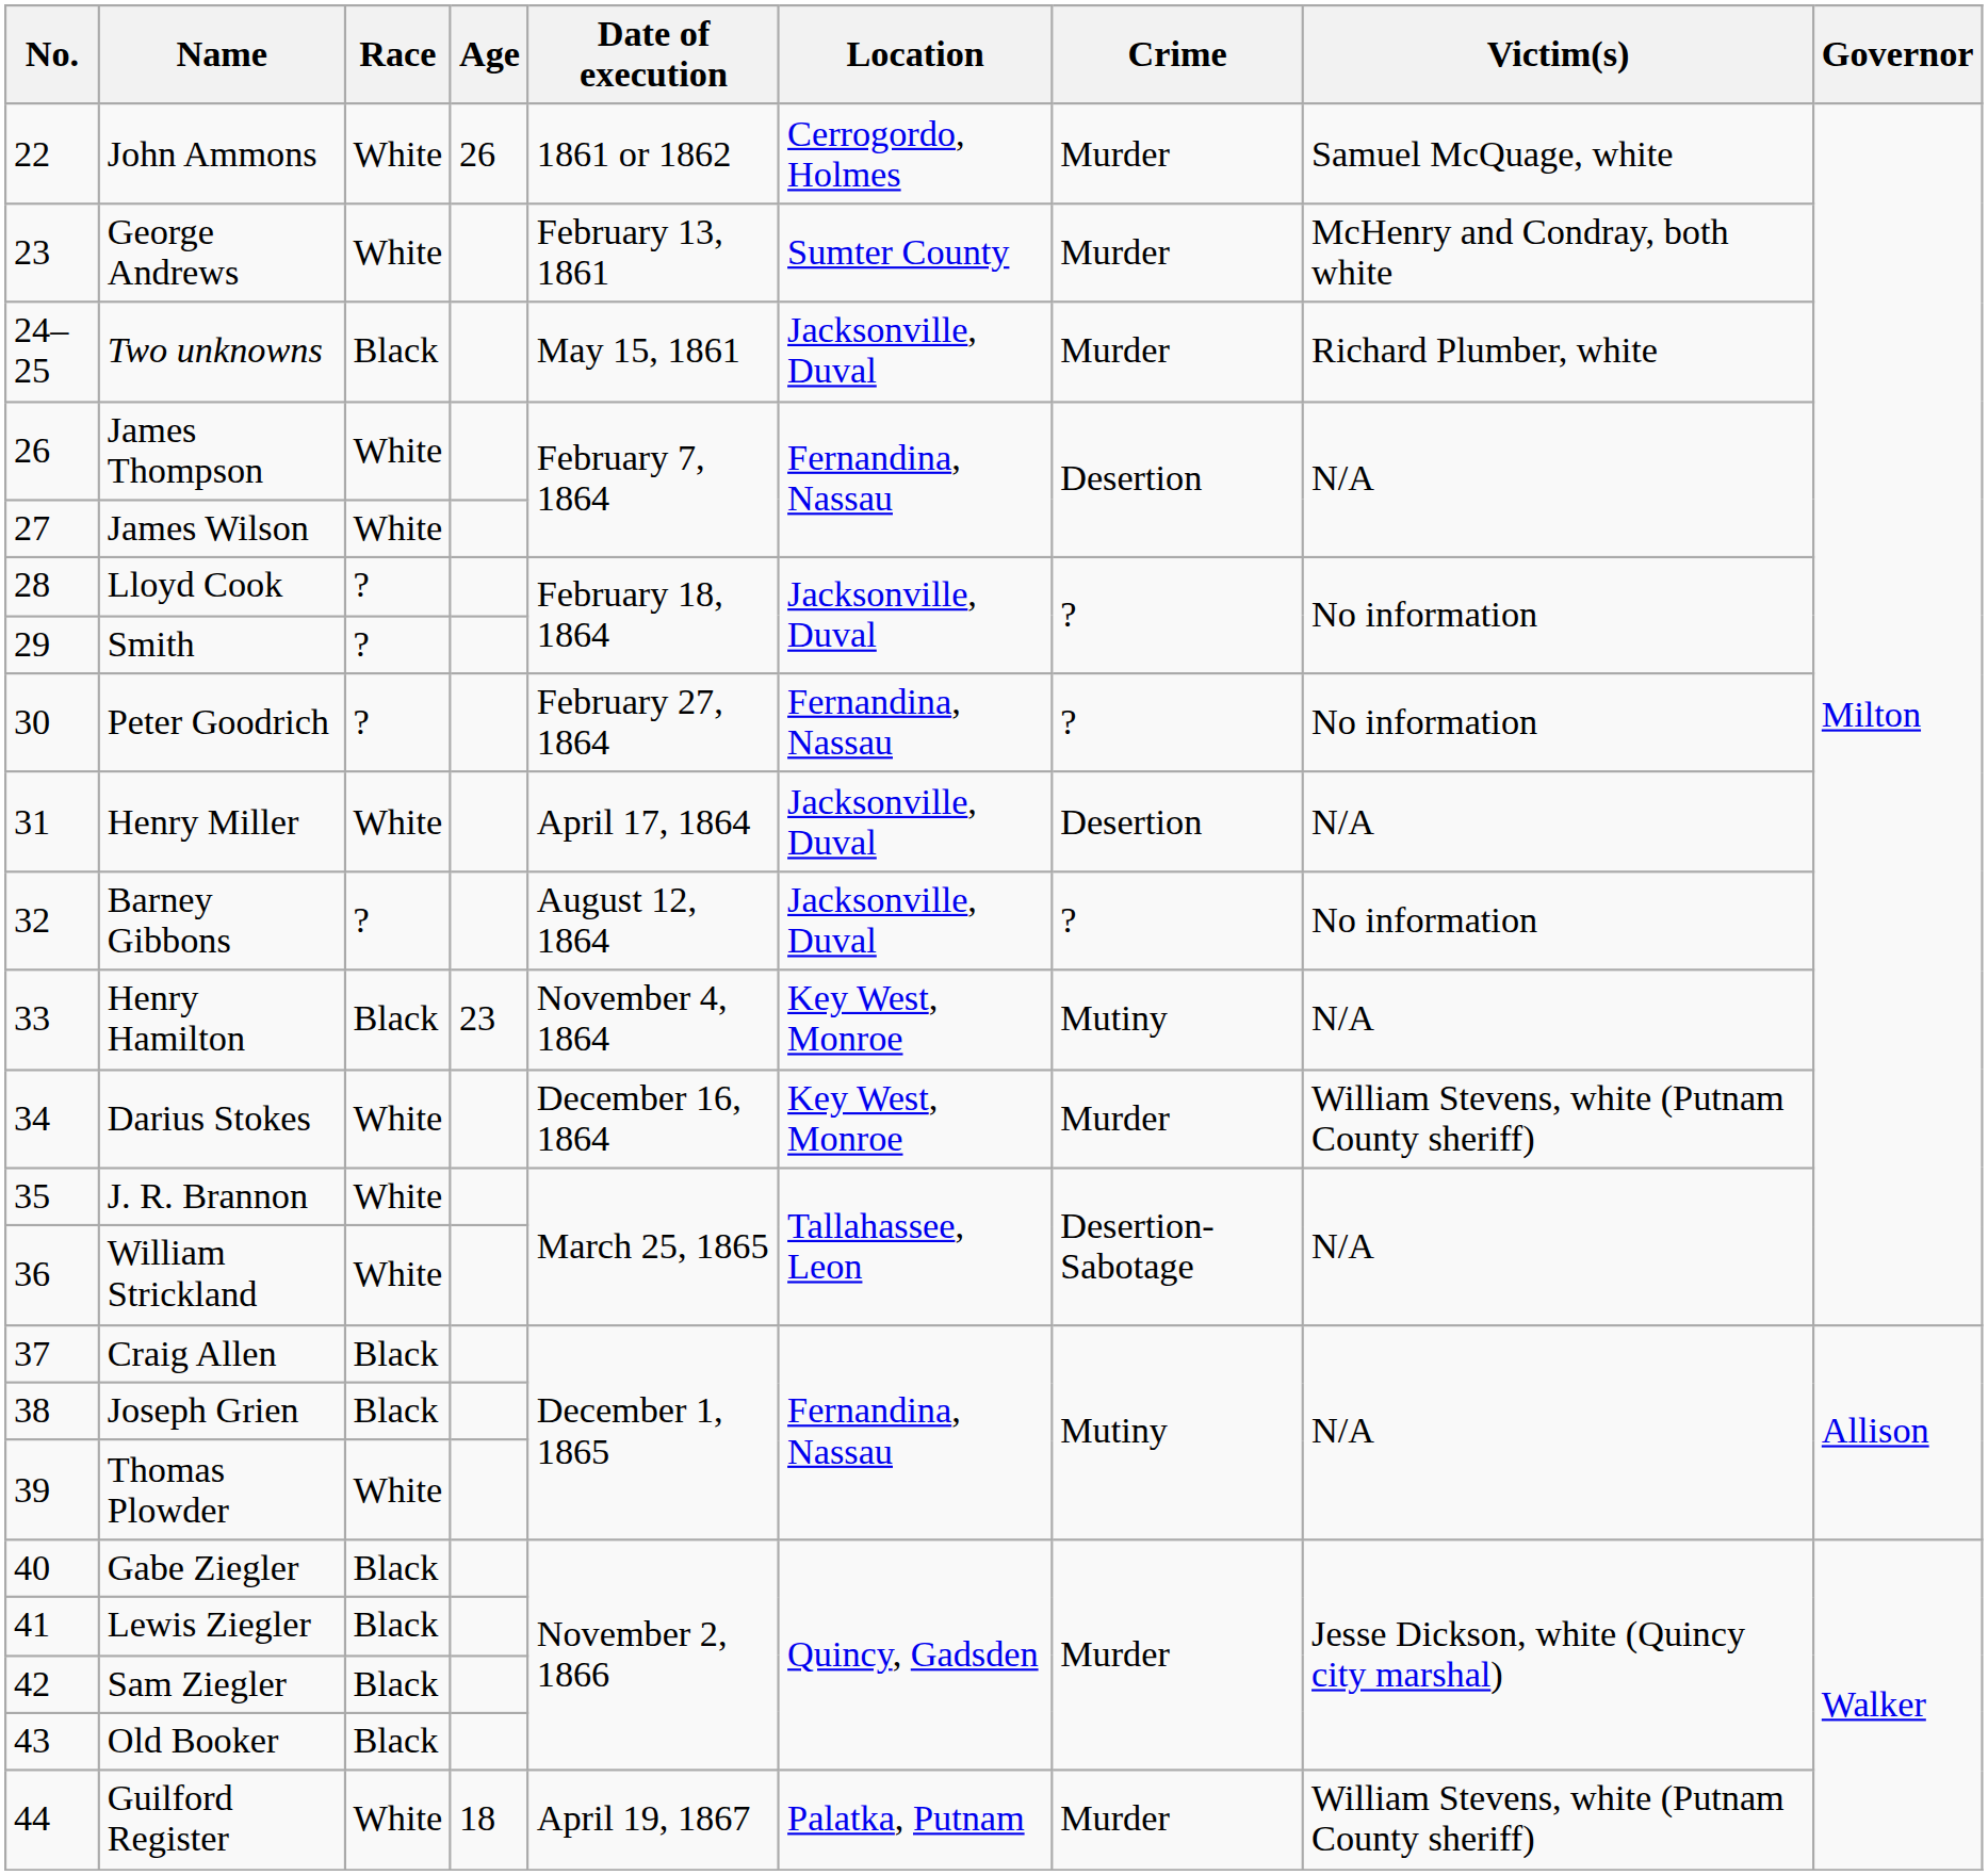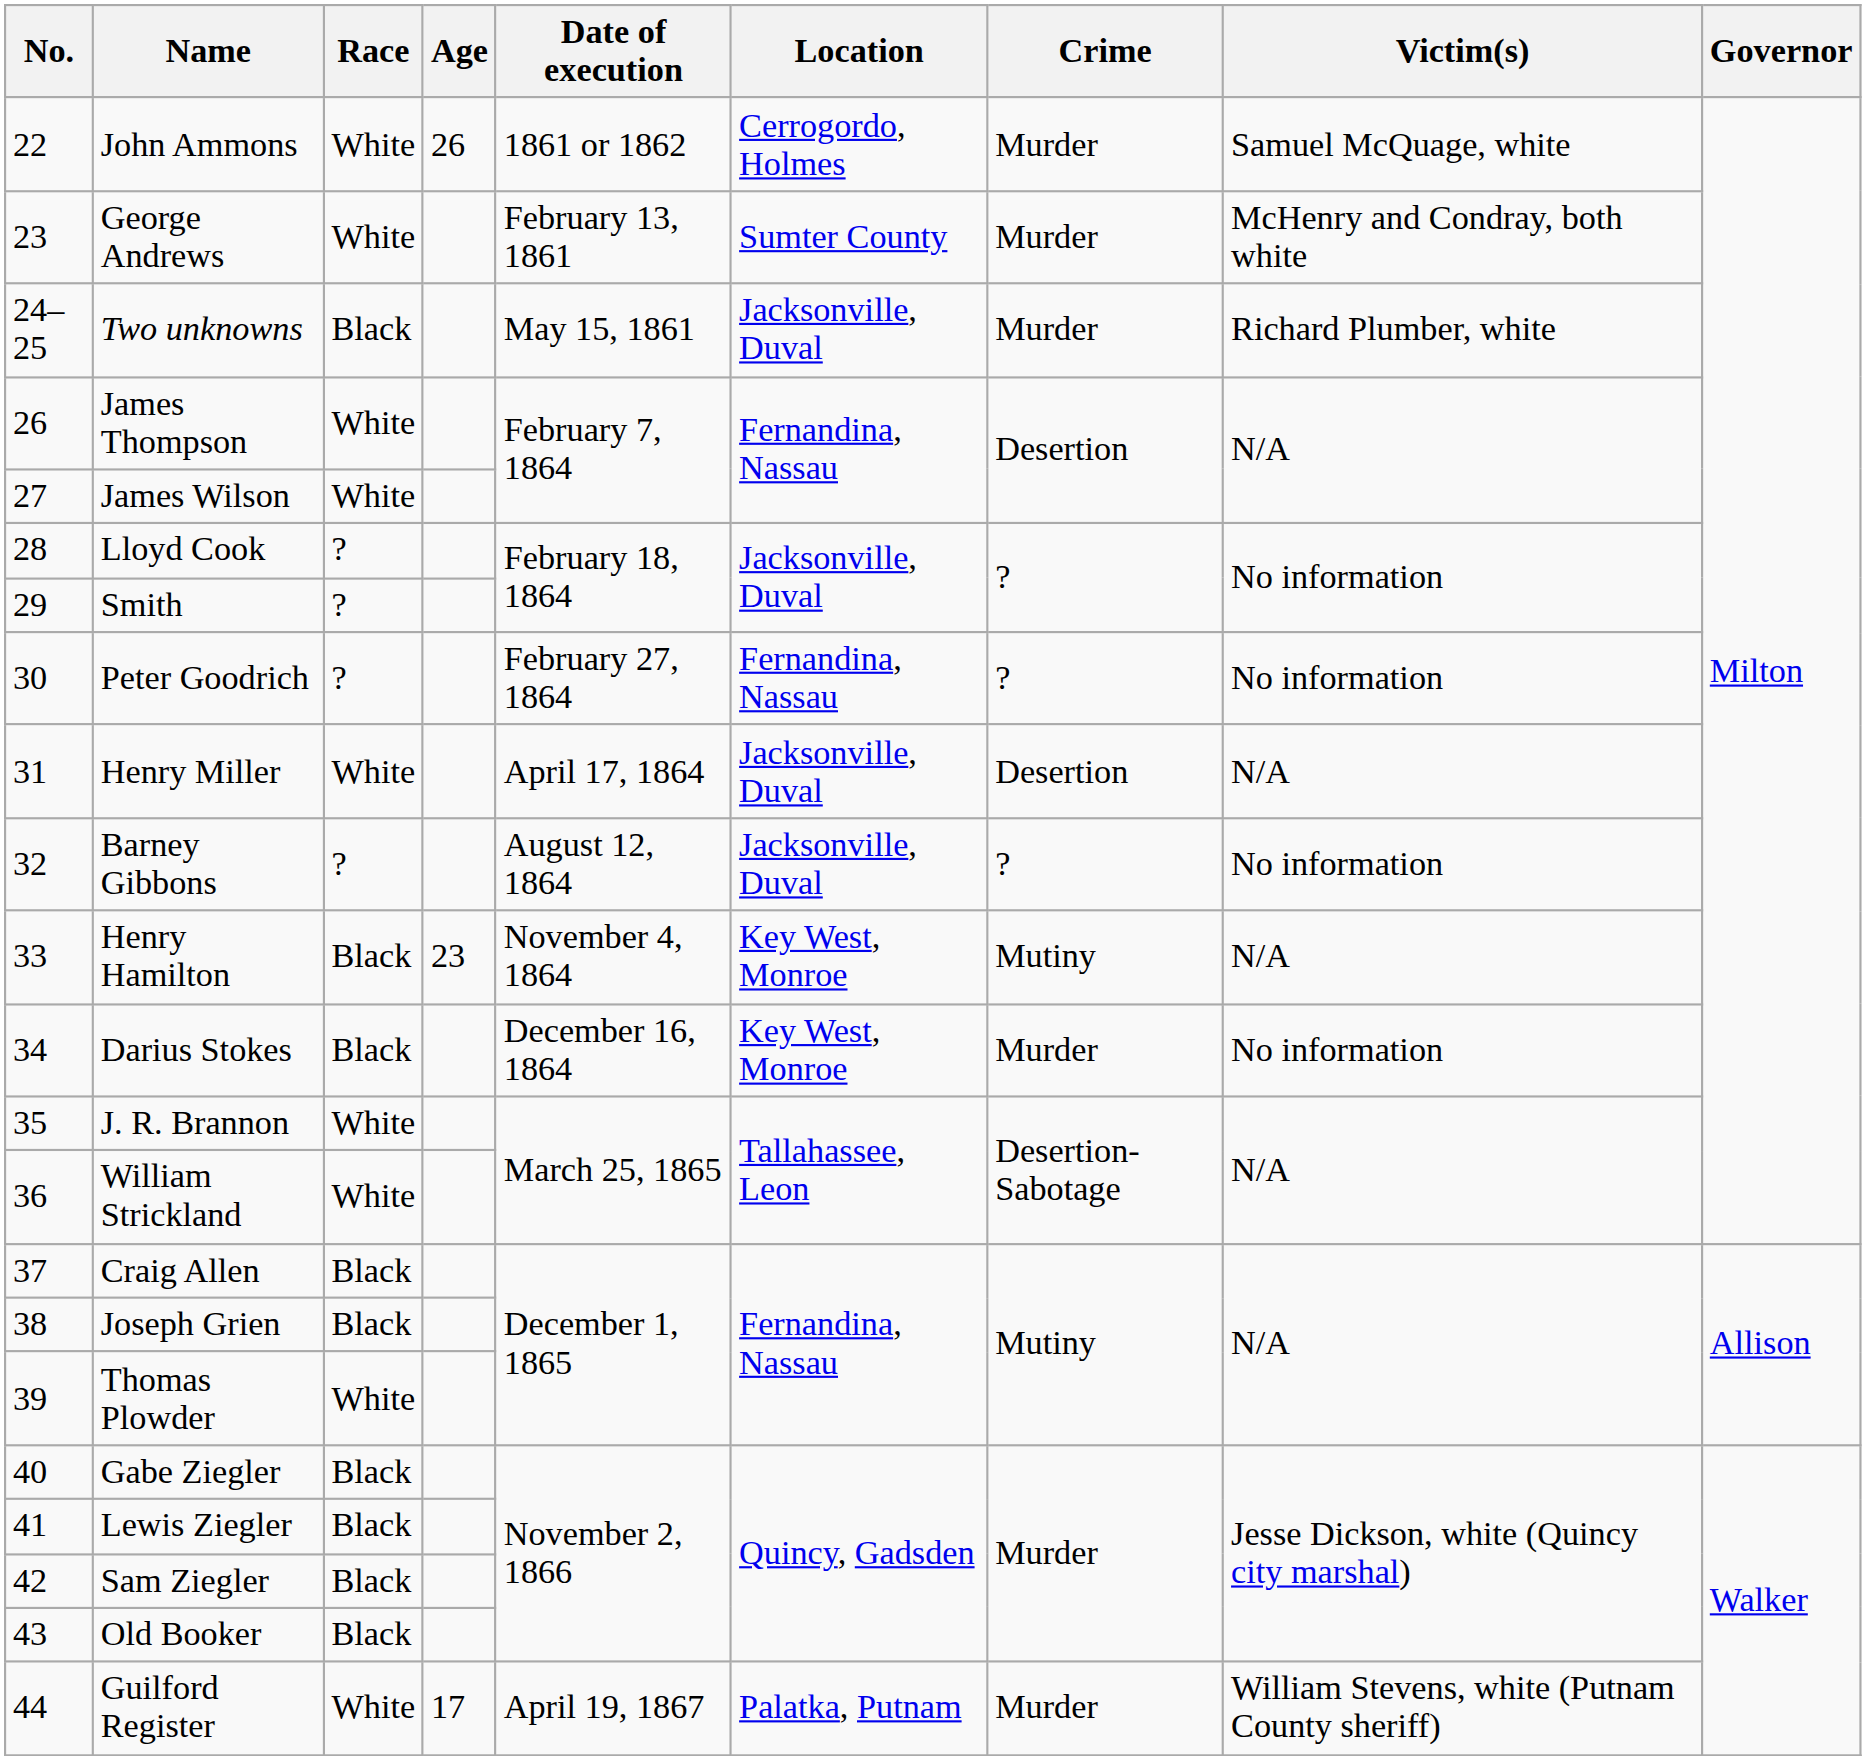Darius Stokes | Race: White -> Black
Darius Stokes | Victim(s): William Stevens, white (Putnam County sheriff) -> No information
Guilford Register | Age: 18 -> 17
